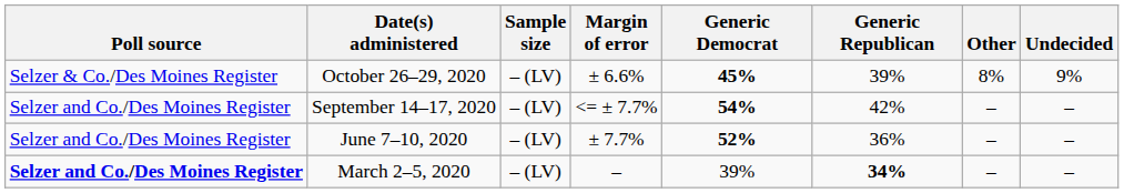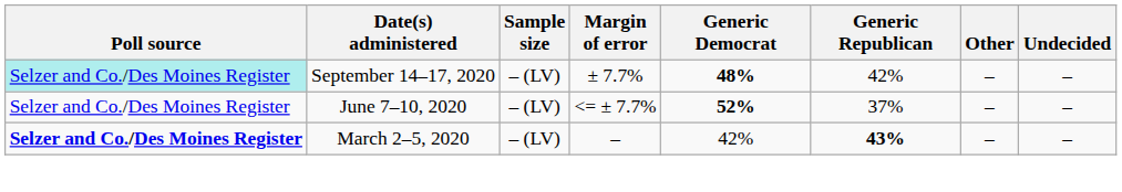- row: Selzer & Co./Des Moines Register | October 26–29, 2020 | – (LV) | ± 6.6% | 45% | 39% | 8% | 9%
September 14–17, 2020 | Poll source: no background -> paleturquoise background
September 14–17, 2020 | Margin of error: <= ± 7.7% -> ± 7.7%
September 14–17, 2020 | Generic Democrat: 54% -> 48%
June 7–10, 2020 | Margin of error: ± 7.7% -> <= ± 7.7%
June 7–10, 2020 | Generic Republican: 36% -> 37%
March 2–5, 2020 | Generic Democrat: 39% -> 42%
March 2–5, 2020 | Generic Republican: 34% -> 43%
